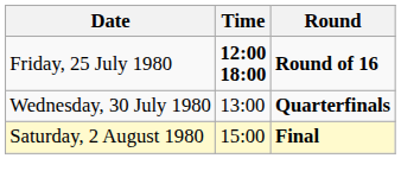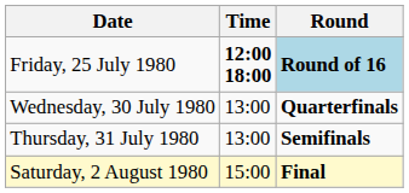Friday, 25 July 1980 | Round: no background -> lightblue background
+ row: Thursday, 31 July 1980 | 13:00 | Semifinals
